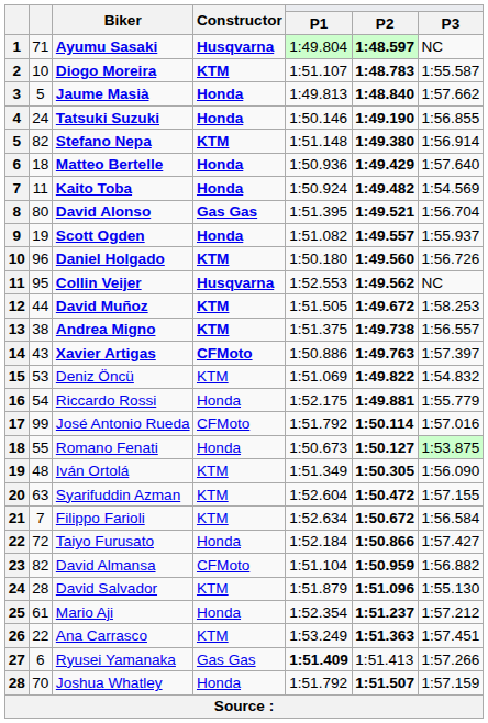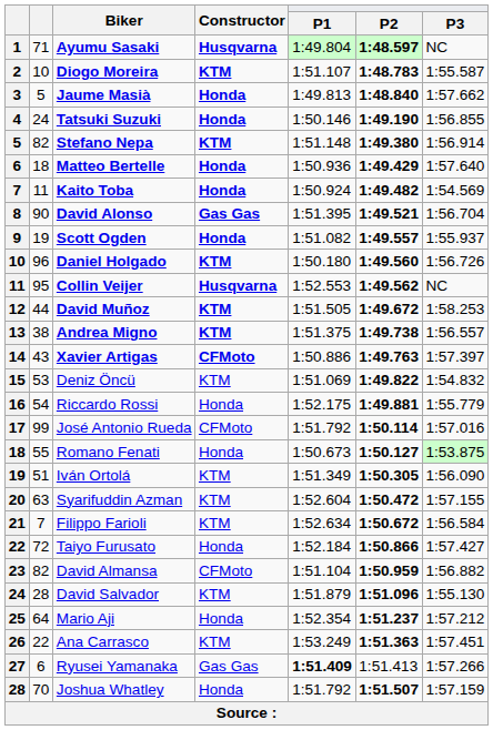David Alonso | column 2: 80 -> 90
Iván Ortolá | column 2: 48 -> 51
Mario Aji | column 2: 61 -> 64
